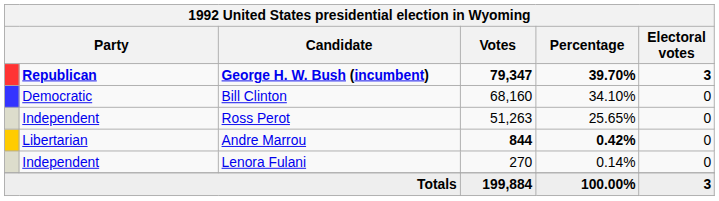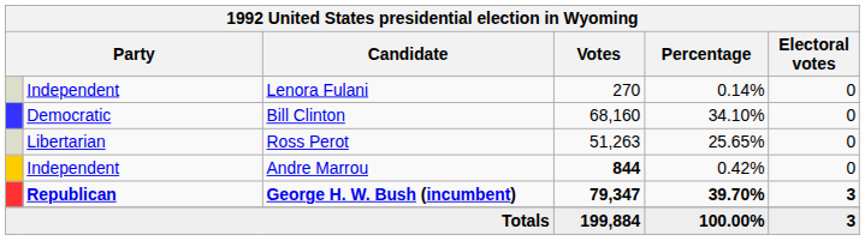rows swapped: George H. W. Bush (incumbent) <-> Lenora Fulani
Ross Perot | column 2: Independent -> Libertarian
Andre Marrou | column 2: Libertarian -> Independent
Andre Marrou | Percentage: bold -> normal
